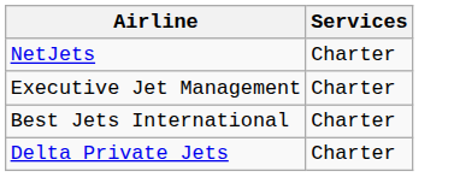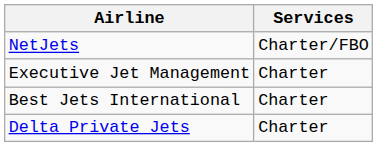NetJets | Services: Charter -> Charter/FBO
